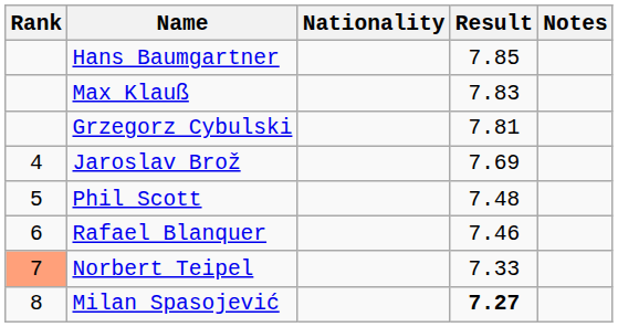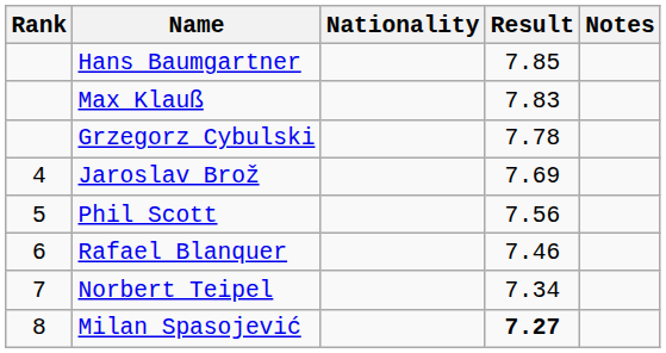Grzegorz Cybulski | Result: 7.81 -> 7.78
Phil Scott | Result: 7.48 -> 7.56
Norbert Teipel | Rank: lightsalmon background -> no background
Norbert Teipel | Result: 7.33 -> 7.34
